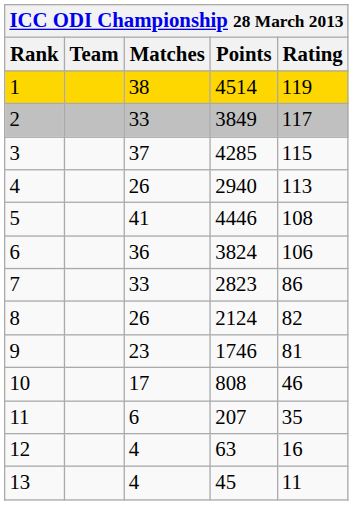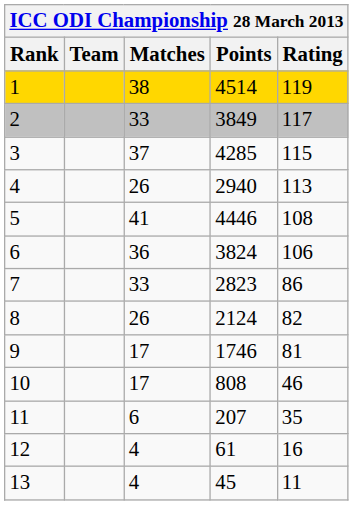9 | Matches: 23 -> 17
12 | Points: 63 -> 61
